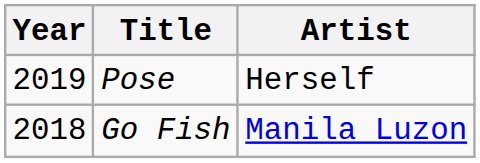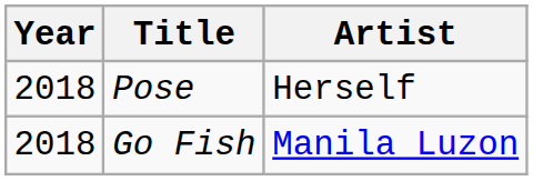Pose | Year: 2019 -> 2018
